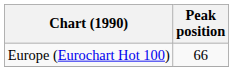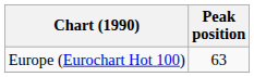Europe (Eurochart Hot 100) | Peak position: 66 -> 63
